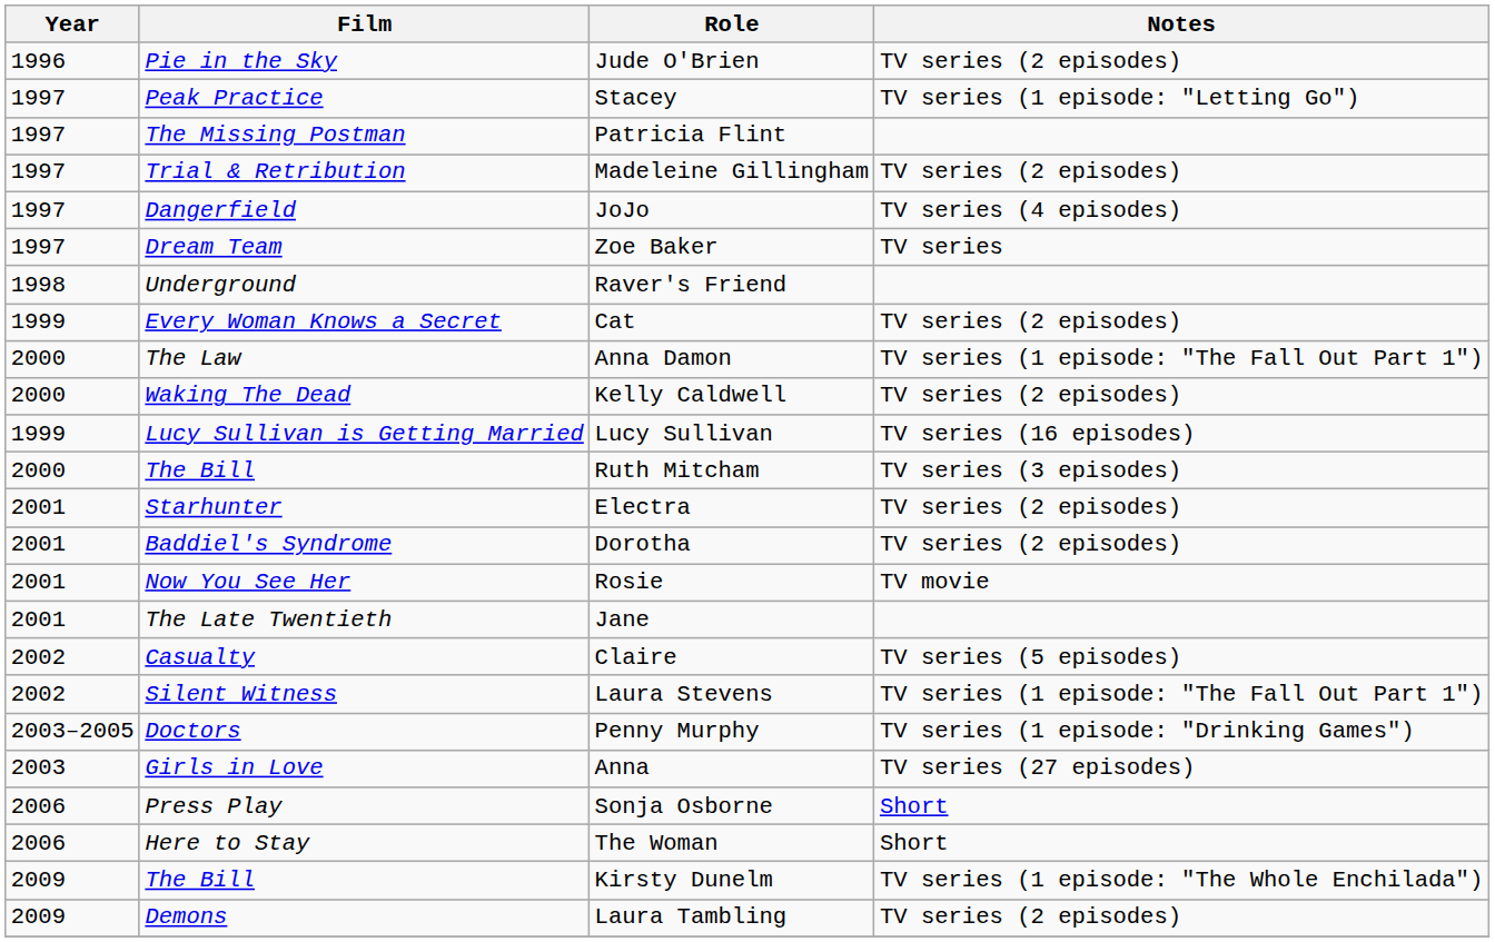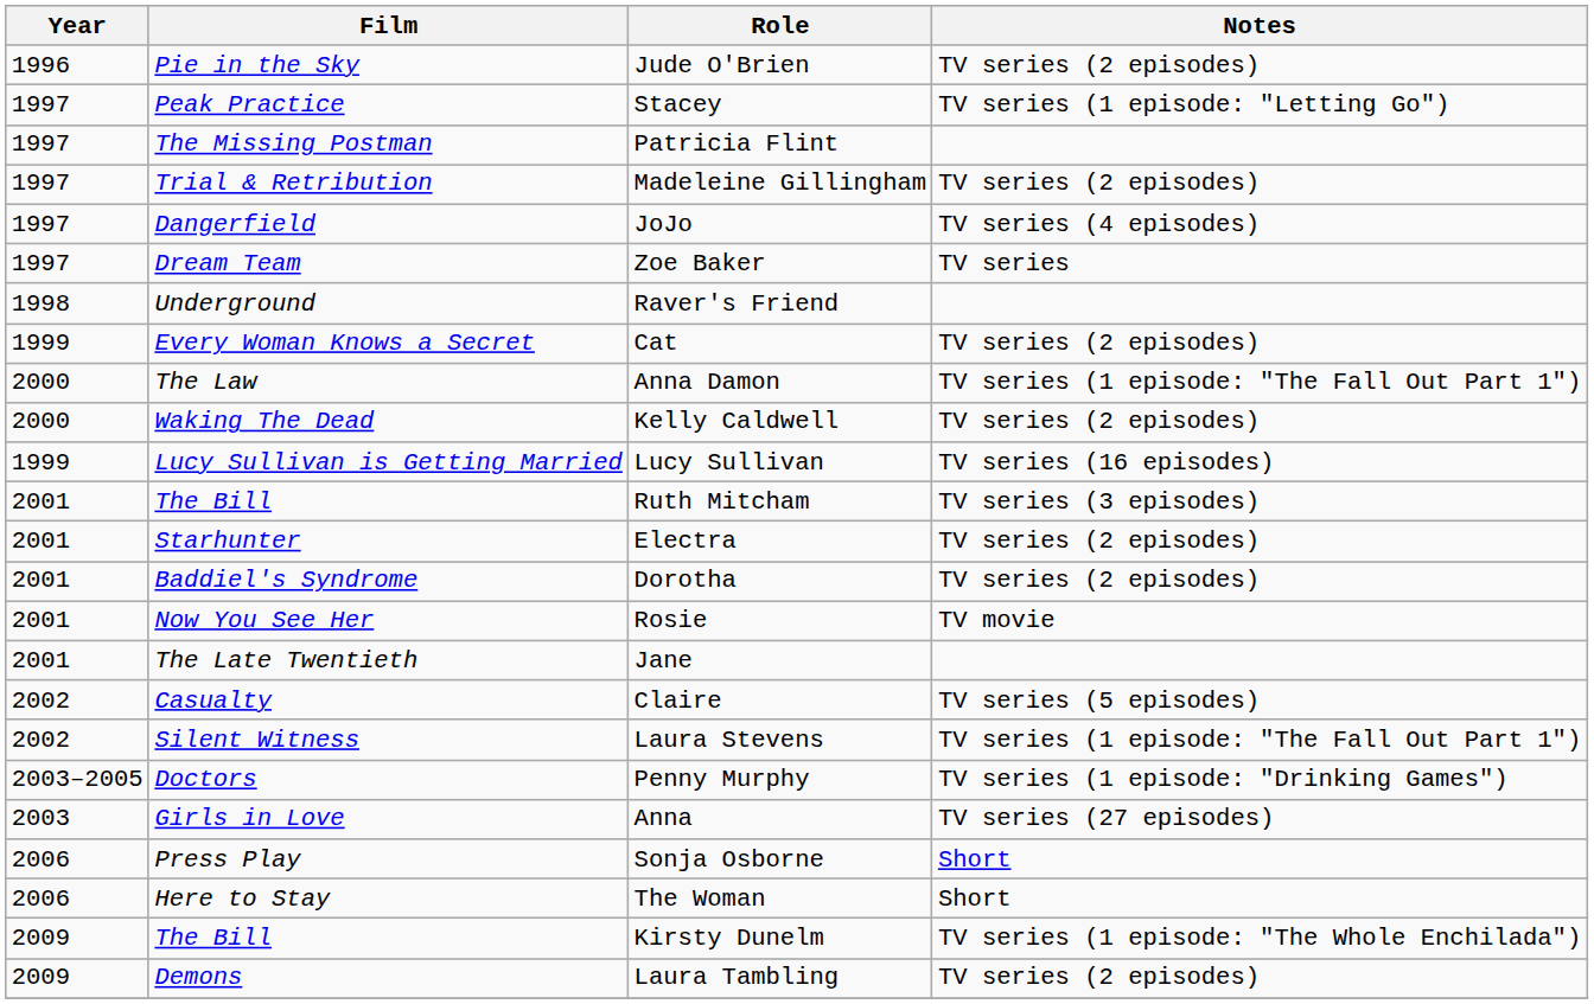Ruth Mitcham | Year: 2000 -> 2001
